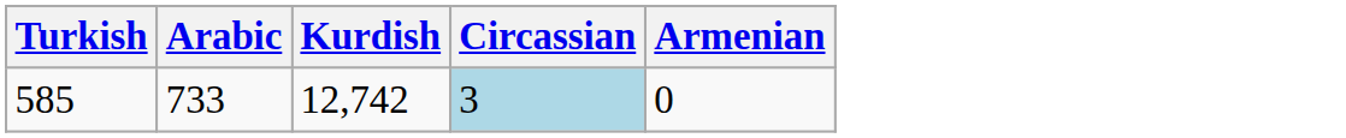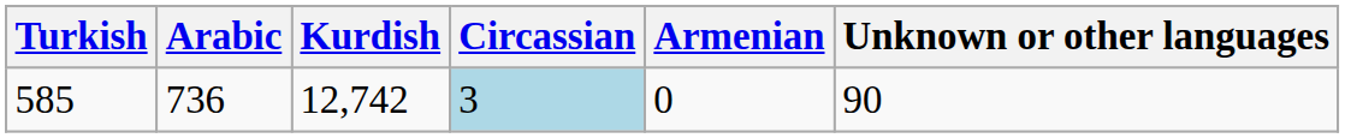+ column: Unknown or other languages | 90
585 | Arabic: 733 -> 736
